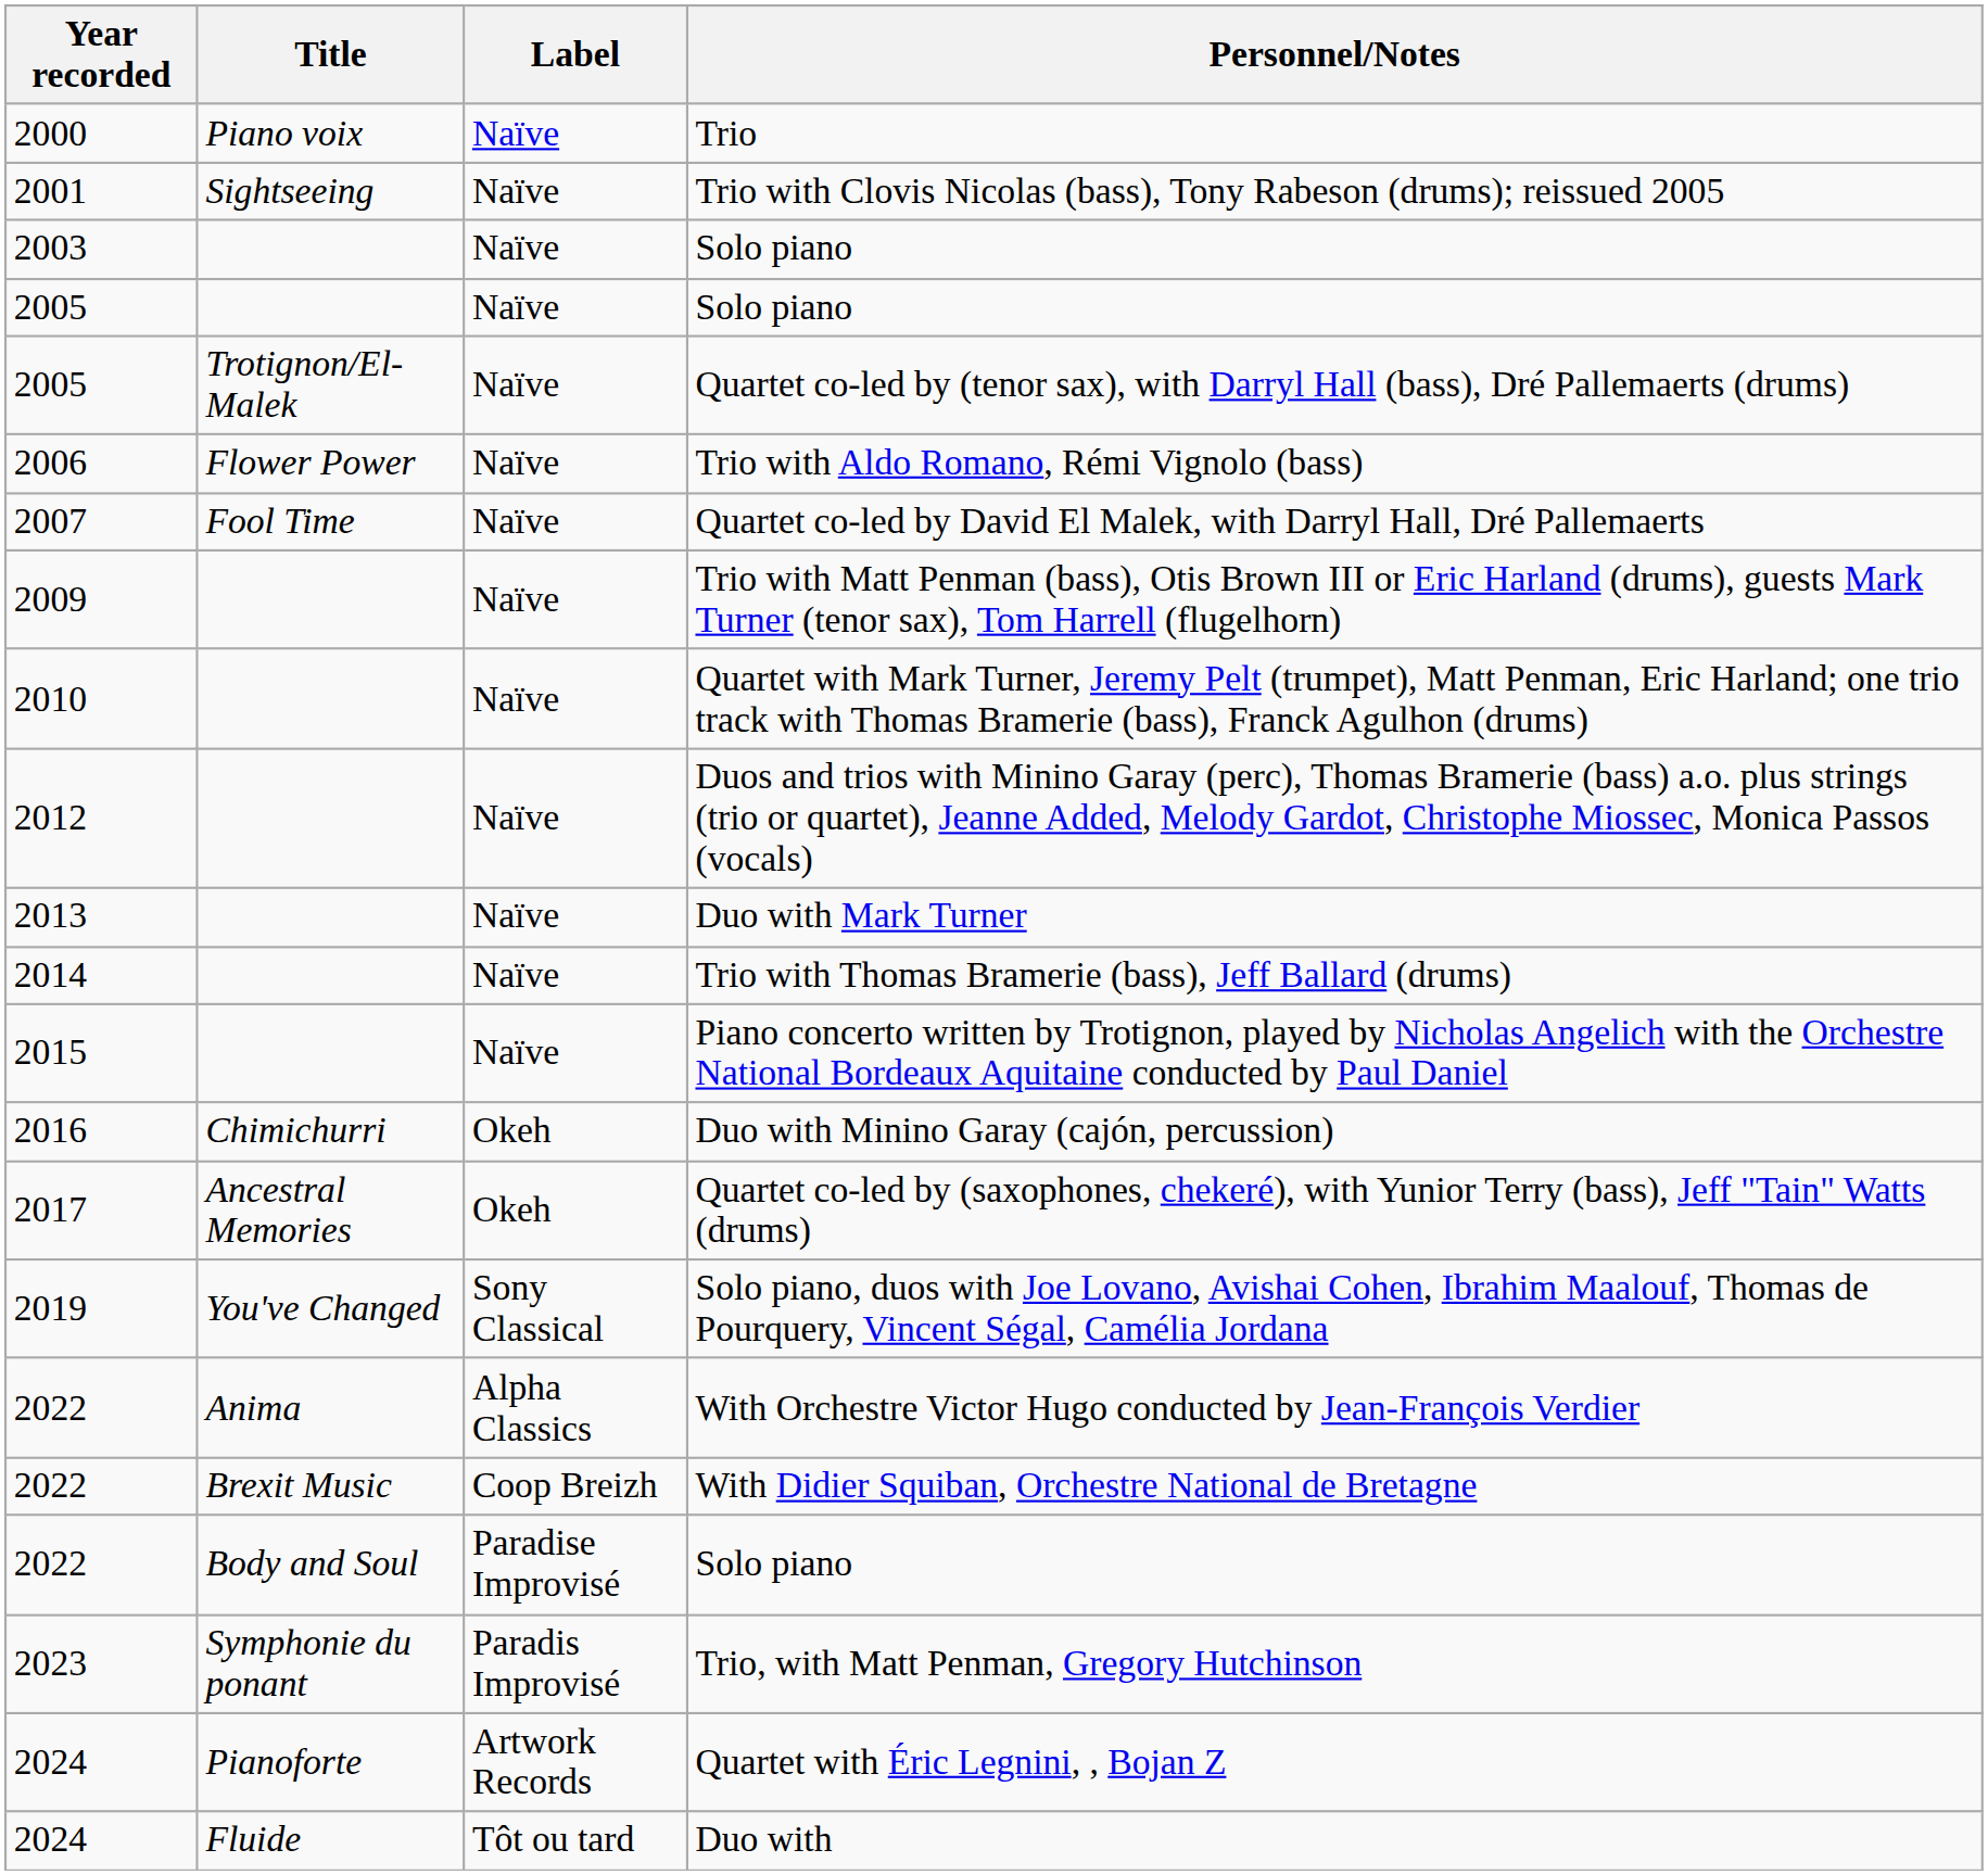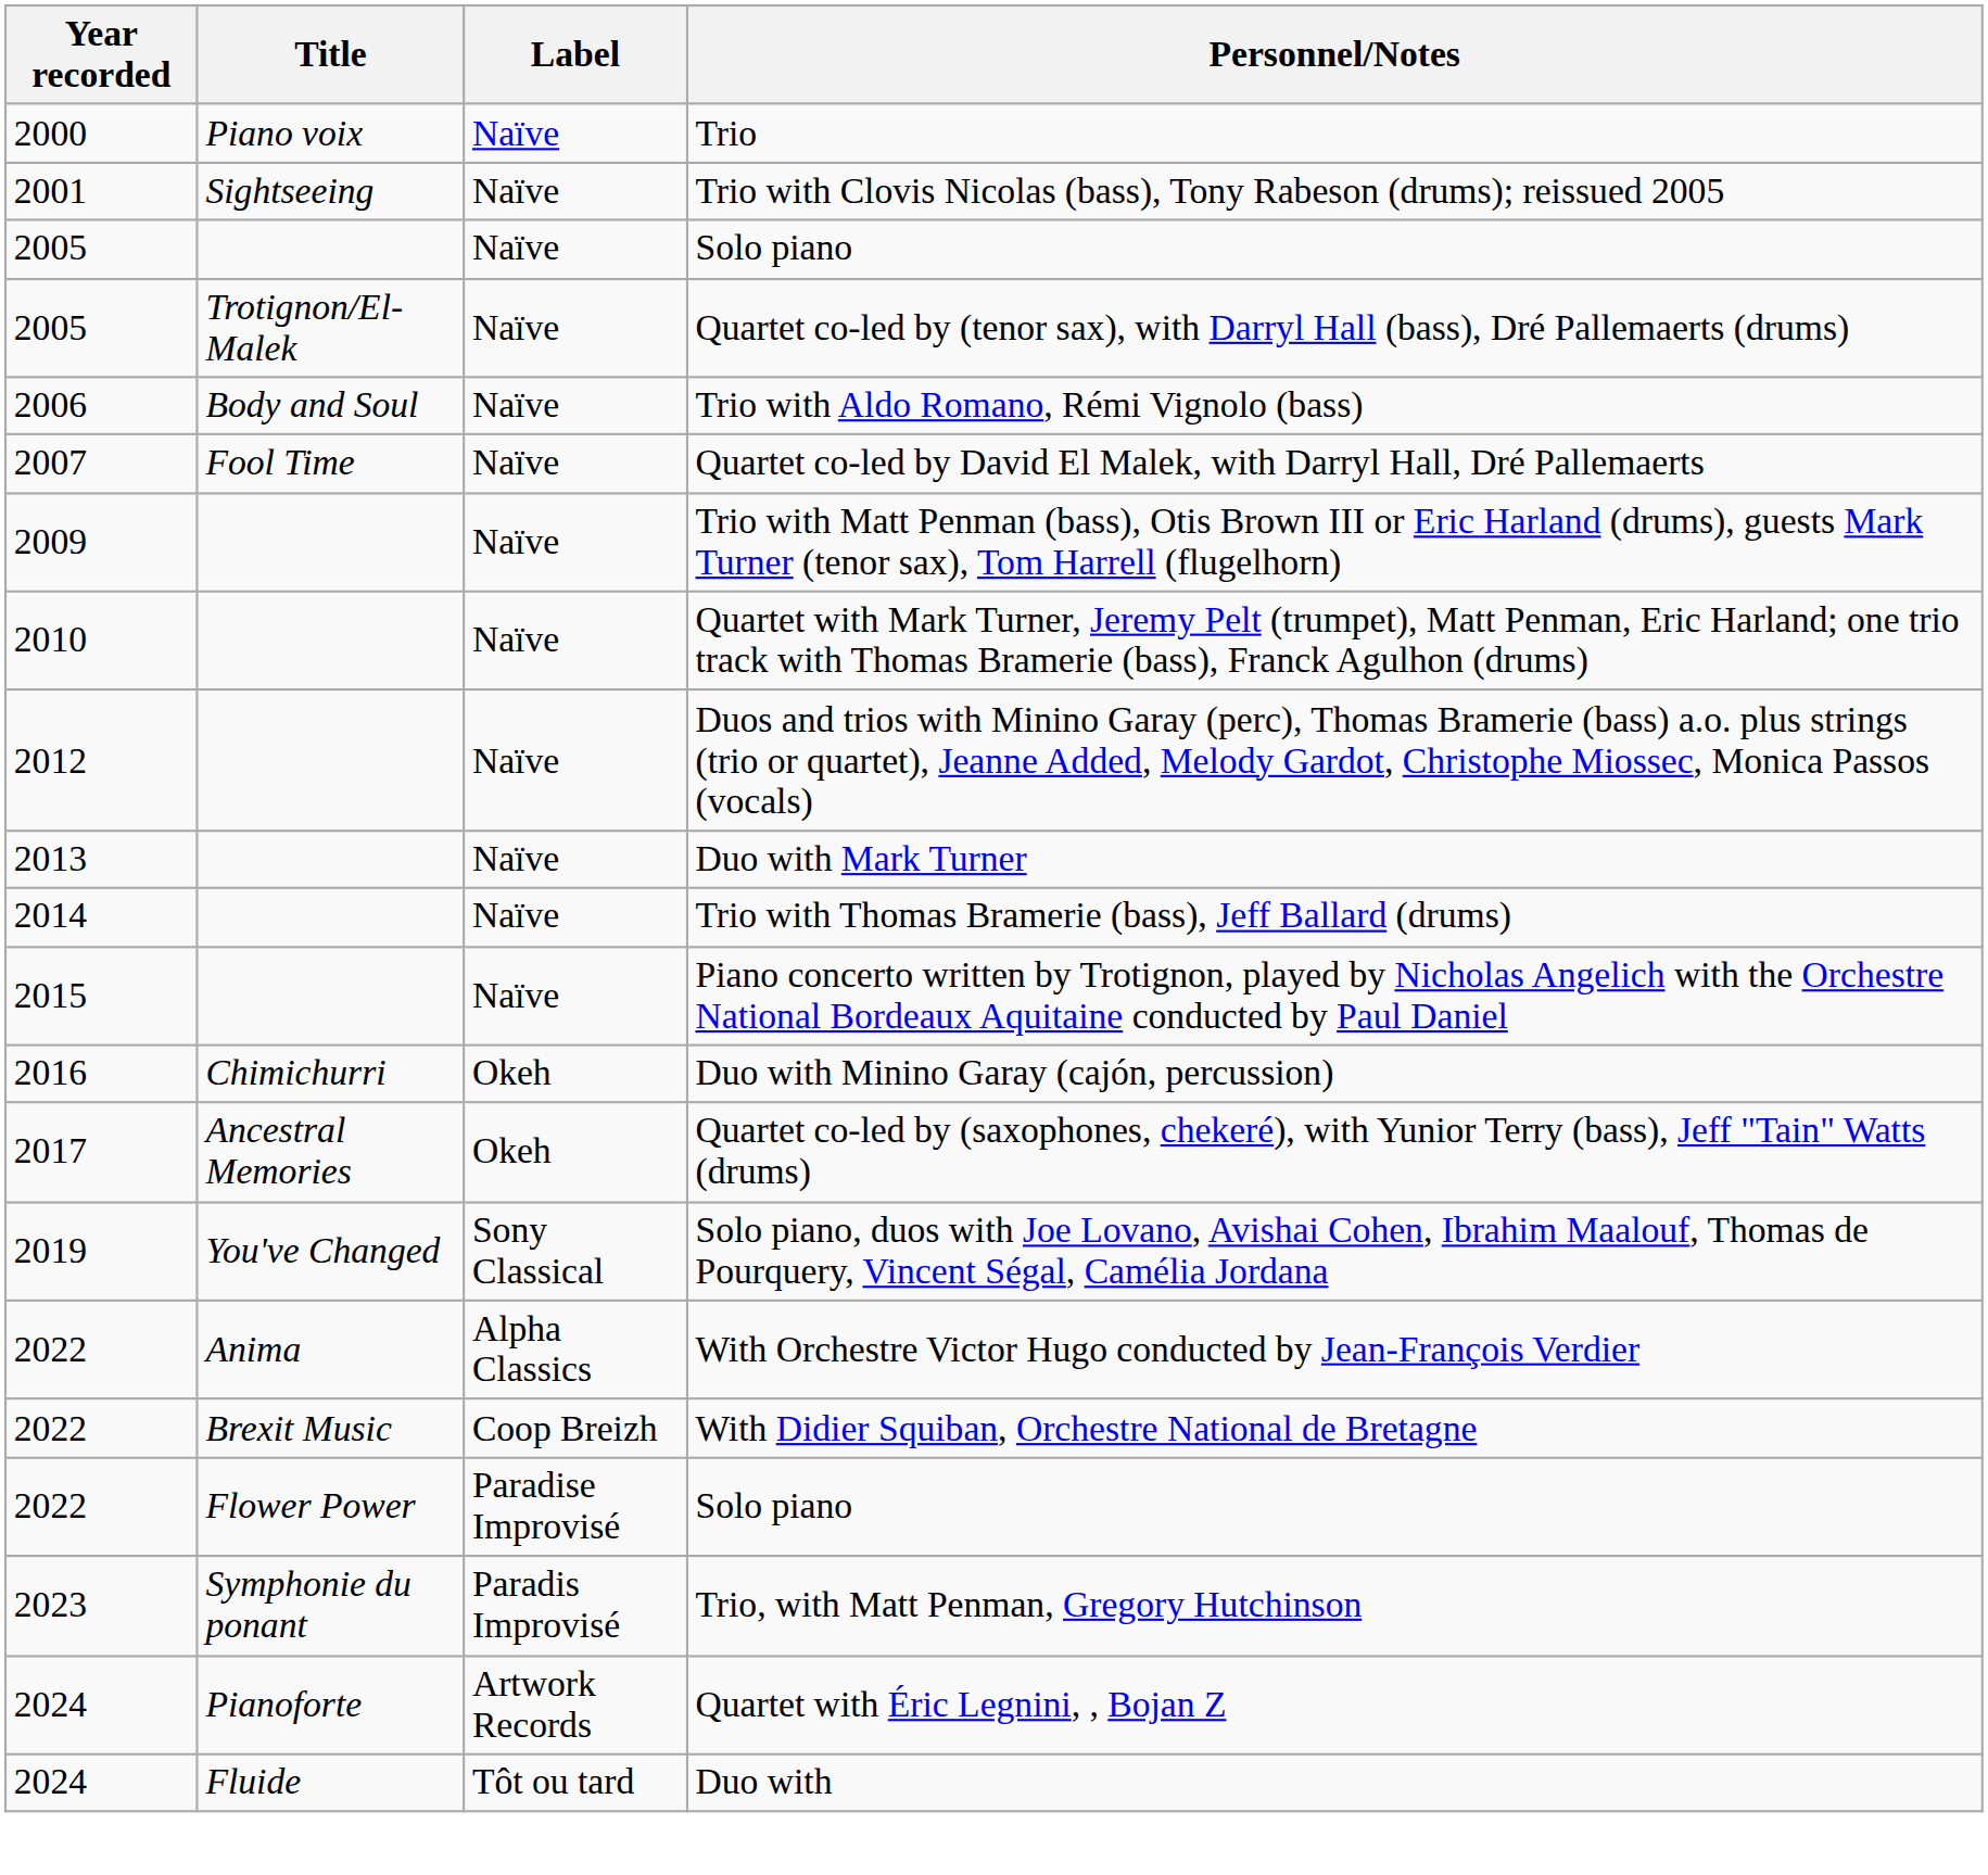- row: 2003 | Naïve | Solo piano
Trio with Aldo Romano, Rémi Vignolo (bass) | Title: Flower Power -> Body and Soul
2022 / Solo piano | Title: Body and Soul -> Flower Power
